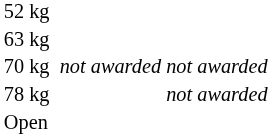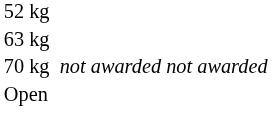- row: 78 kg | not awarded
